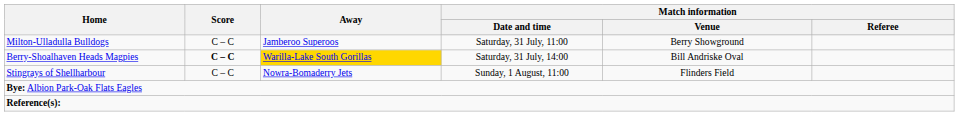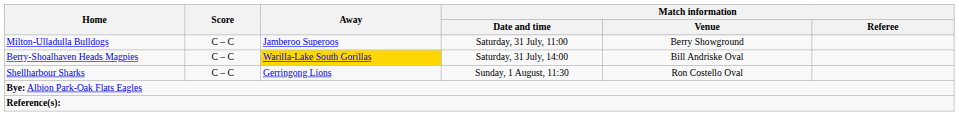Berry-Shoalhaven Heads Magpies | Score: bold -> normal
- row: Stingrays of Shellharbour | C – C | Nowra-Bomaderry Jets | Sunday, 1 August, 11:00 | Flinders Field
+ row: Shellharbour Sharks | C – C | Gerringong Lions | Sunday, 1 August, 11:30 | Ron Costello Oval
